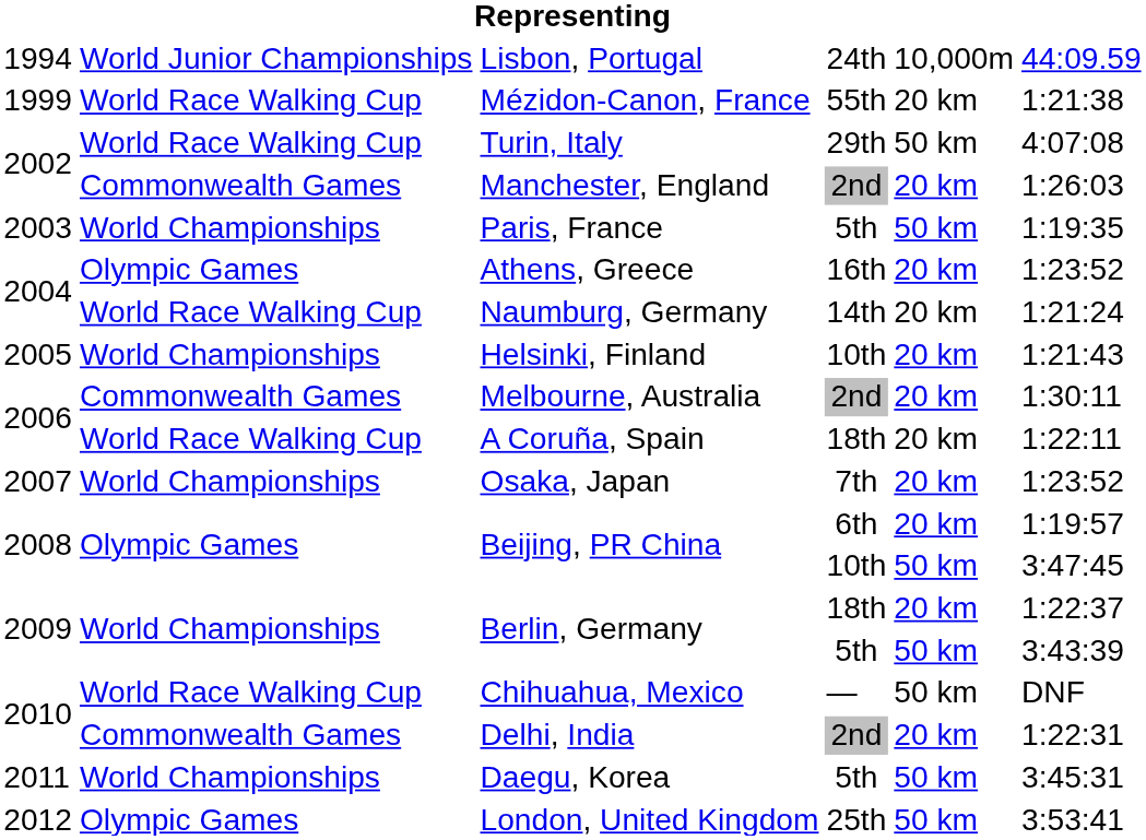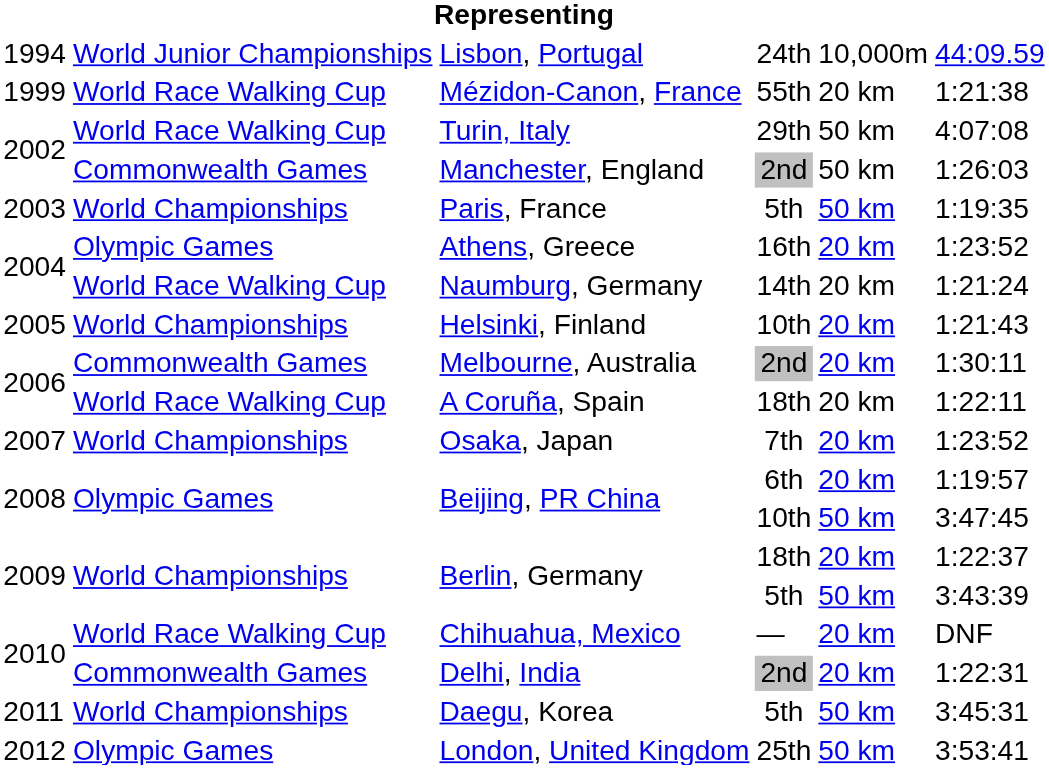Manchester, England | column 5: 20 km -> 50 km
Chihuahua, Mexico | column 5: 50 km -> 20 km
